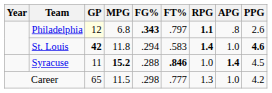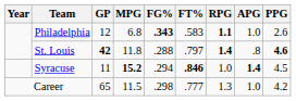Philadelphia | GP: lightyellow background -> no background
Philadelphia | FT%: .797 -> .583
Philadelphia | APG: .8 -> 1.0
St. Louis | FG%: .294 -> .288
St. Louis | FT%: .583 -> .797
St. Louis | APG: 1.0 -> .8
Syracuse | FG%: .288 -> .294
